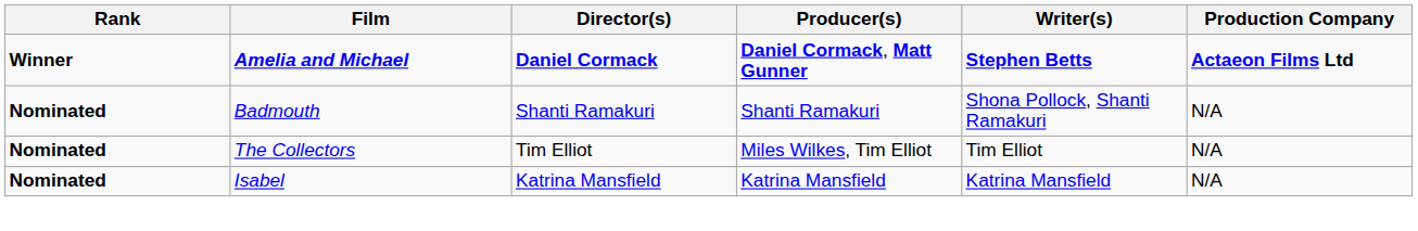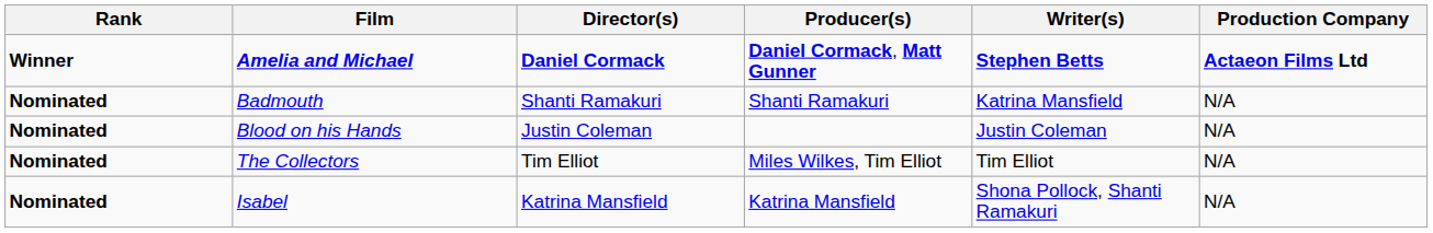Badmouth | Writer(s): Shona Pollock, Shanti Ramakuri -> Katrina Mansfield
+ row: Nominated | Blood on his Hands | Justin Coleman | Justin Coleman | N/A
Isabel | Writer(s): Katrina Mansfield -> Shona Pollock, Shanti Ramakuri
